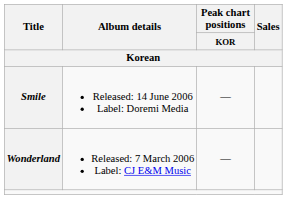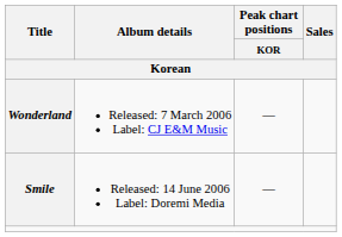rows swapped: Wonderland <-> Smile
